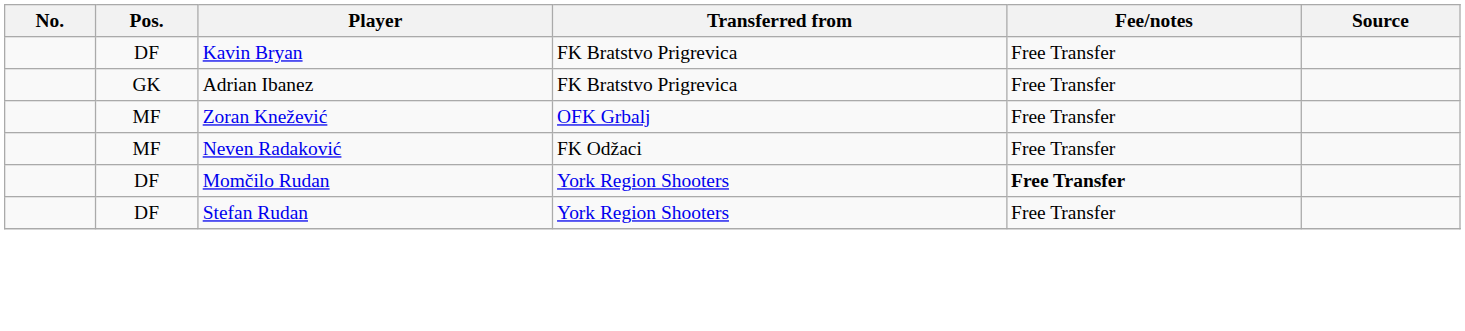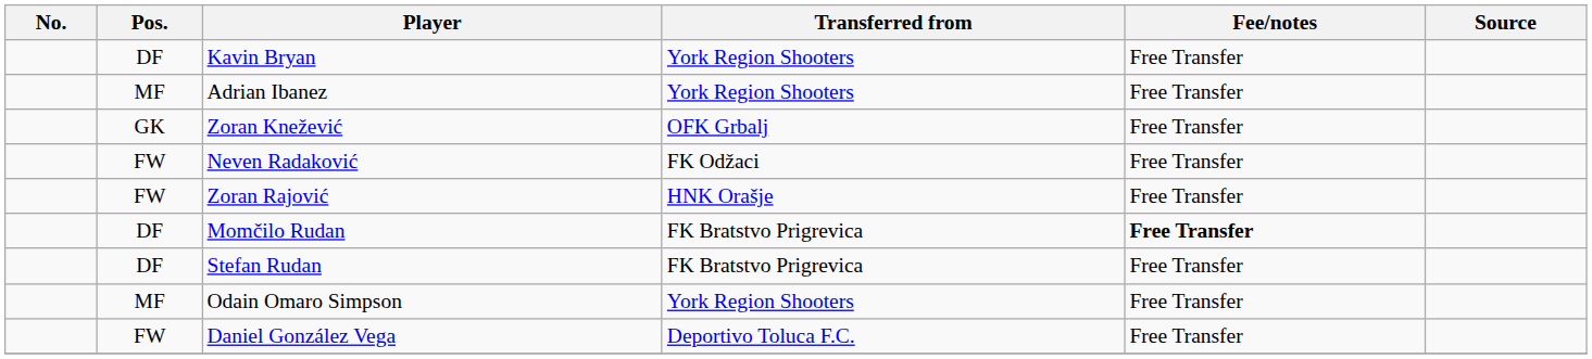Kavin Bryan | Transferred from: FK Bratstvo Prigrevica -> York Region Shooters
Adrian Ibanez | Pos.: GK -> MF
Adrian Ibanez | Transferred from: FK Bratstvo Prigrevica -> York Region Shooters
Zoran Knežević | Pos.: MF -> GK
Neven Radaković | Pos.: MF -> FW
+ row: FW | Zoran Rajović | HNK Orašje | Free Transfer
Momčilo Rudan | Transferred from: York Region Shooters -> FK Bratstvo Prigrevica
Stefan Rudan | Transferred from: York Region Shooters -> FK Bratstvo Prigrevica
+ row: MF | Odain Omaro Simpson | York Region Shooters | Free Transfer
+ row: FW | Daniel González Vega | Deportivo Toluca F.C. | Free Transfer
